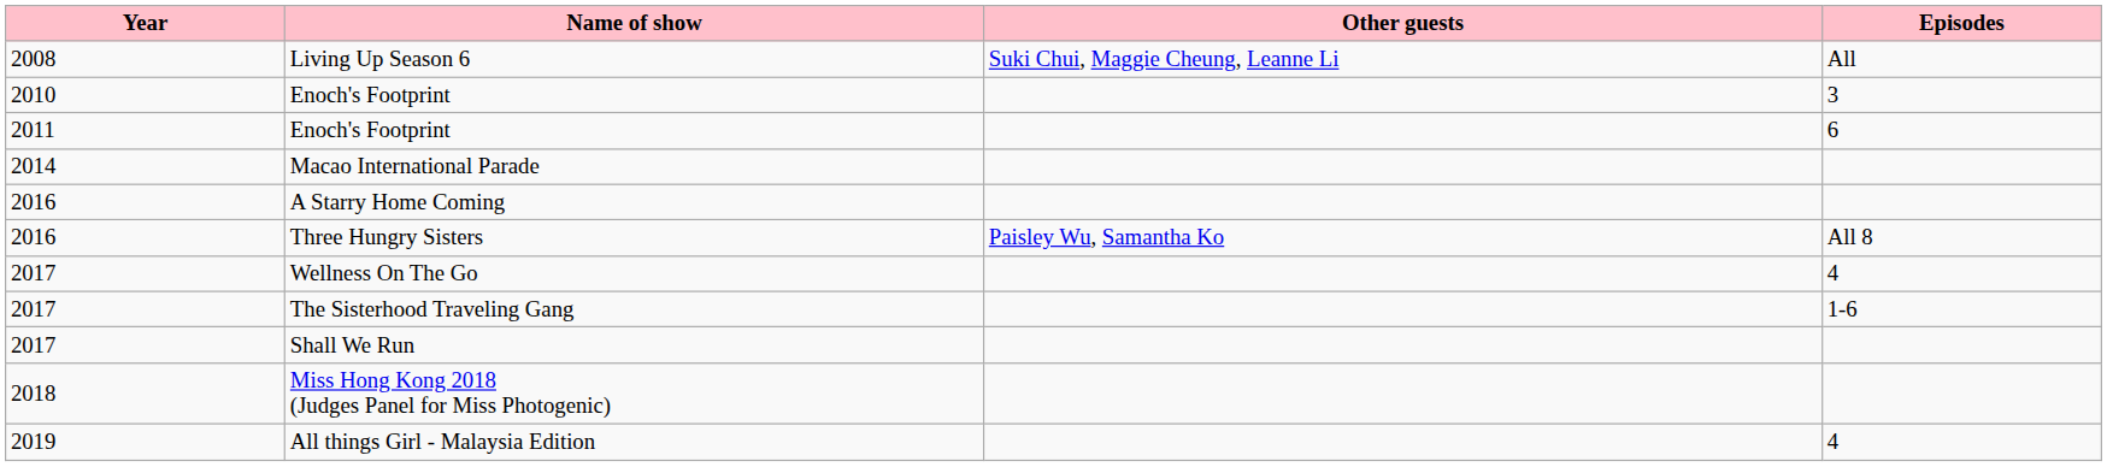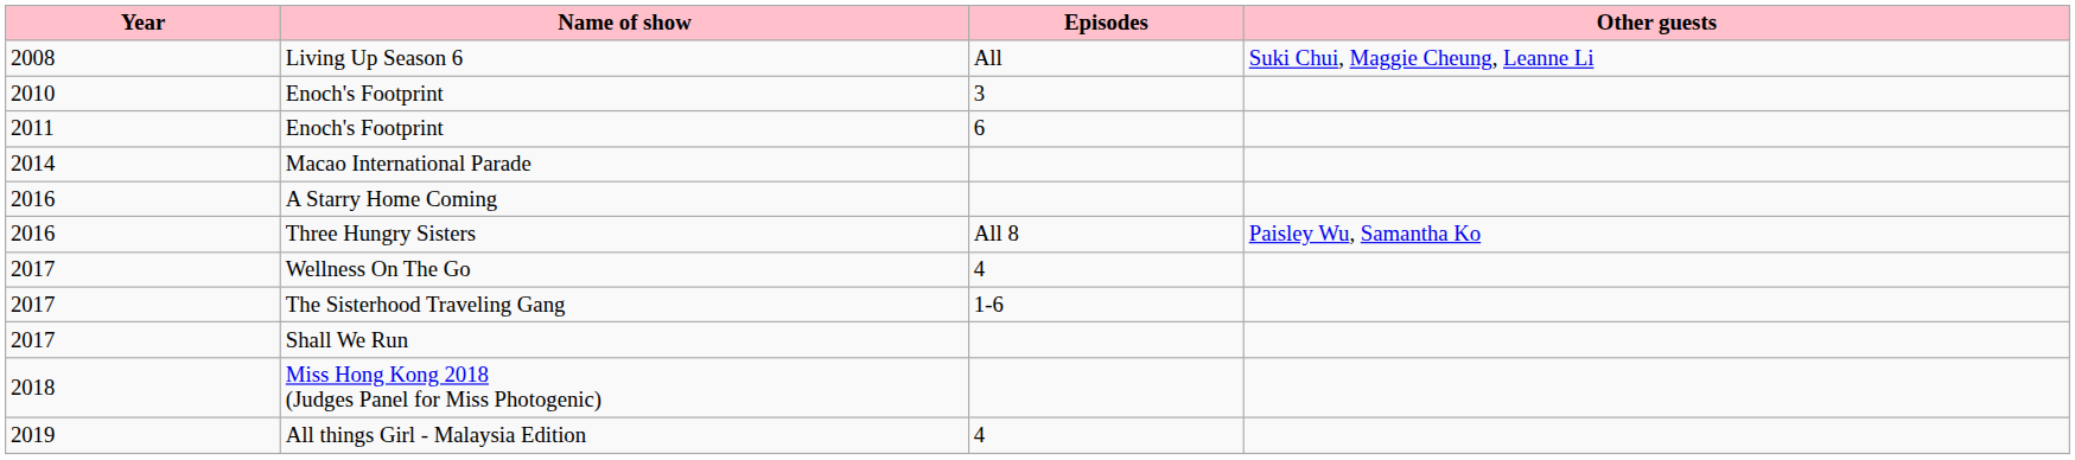columns swapped: Episodes <-> Other guests
